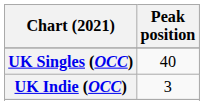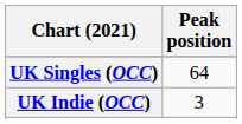UK Singles (OCC) | Peak position: 40 -> 64
